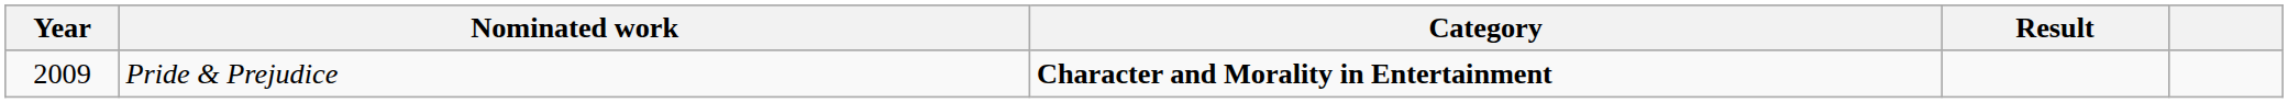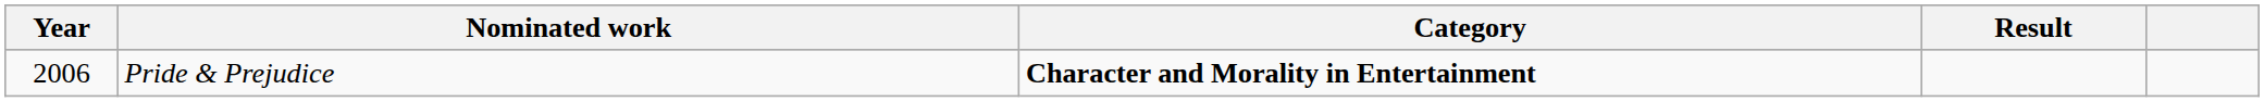Pride & Prejudice | Year: 2009 -> 2006
